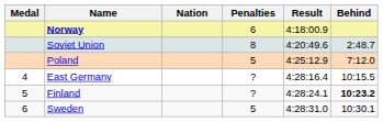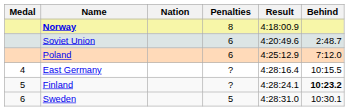Norway | Penalties: 6 -> 8
Soviet Union | Penalties: 8 -> 6
Poland | Penalties: 5 -> 6
